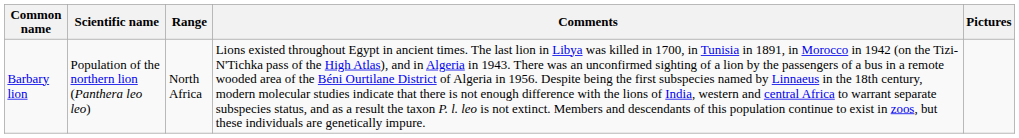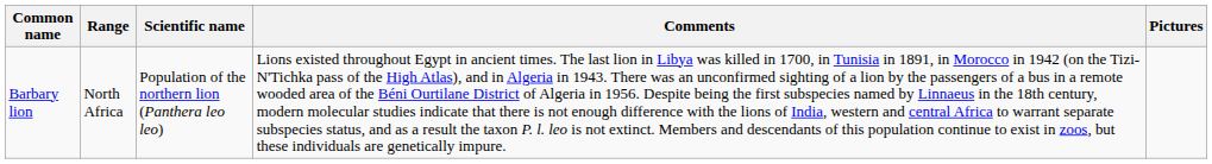columns swapped: Scientific name <-> Range
